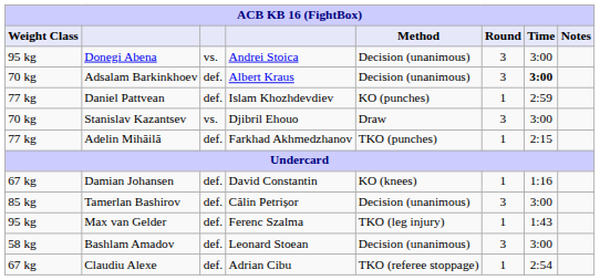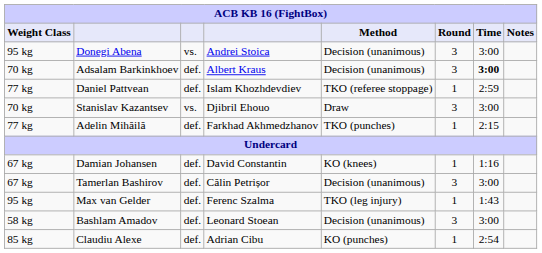Daniel Pattvean | Method: KO (punches) -> TKO (referee stoppage)
Tamerlan Bashirov | Weight Class: 85 kg -> 67 kg
Claudiu Alexe | Weight Class: 67 kg -> 85 kg
Claudiu Alexe | Method: TKO (referee stoppage) -> KO (punches)
